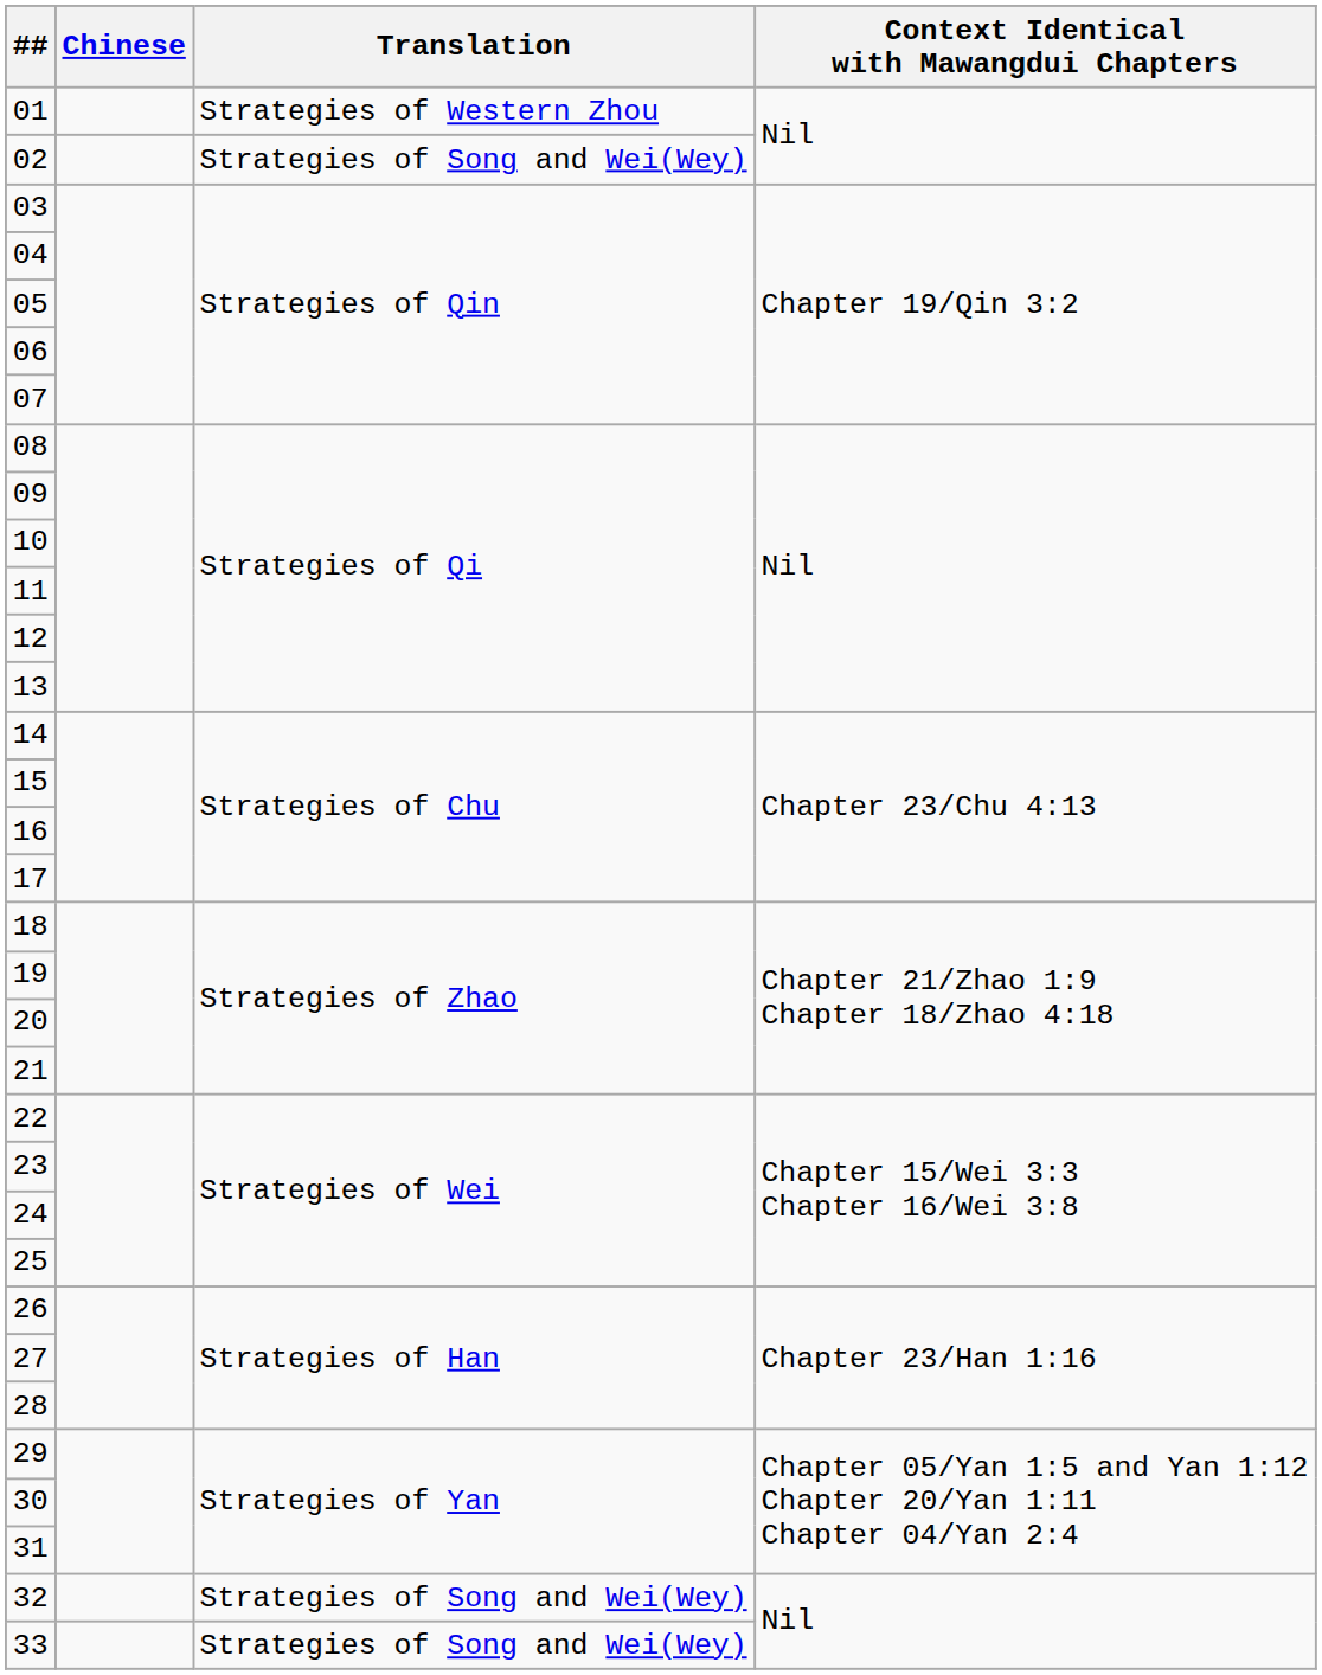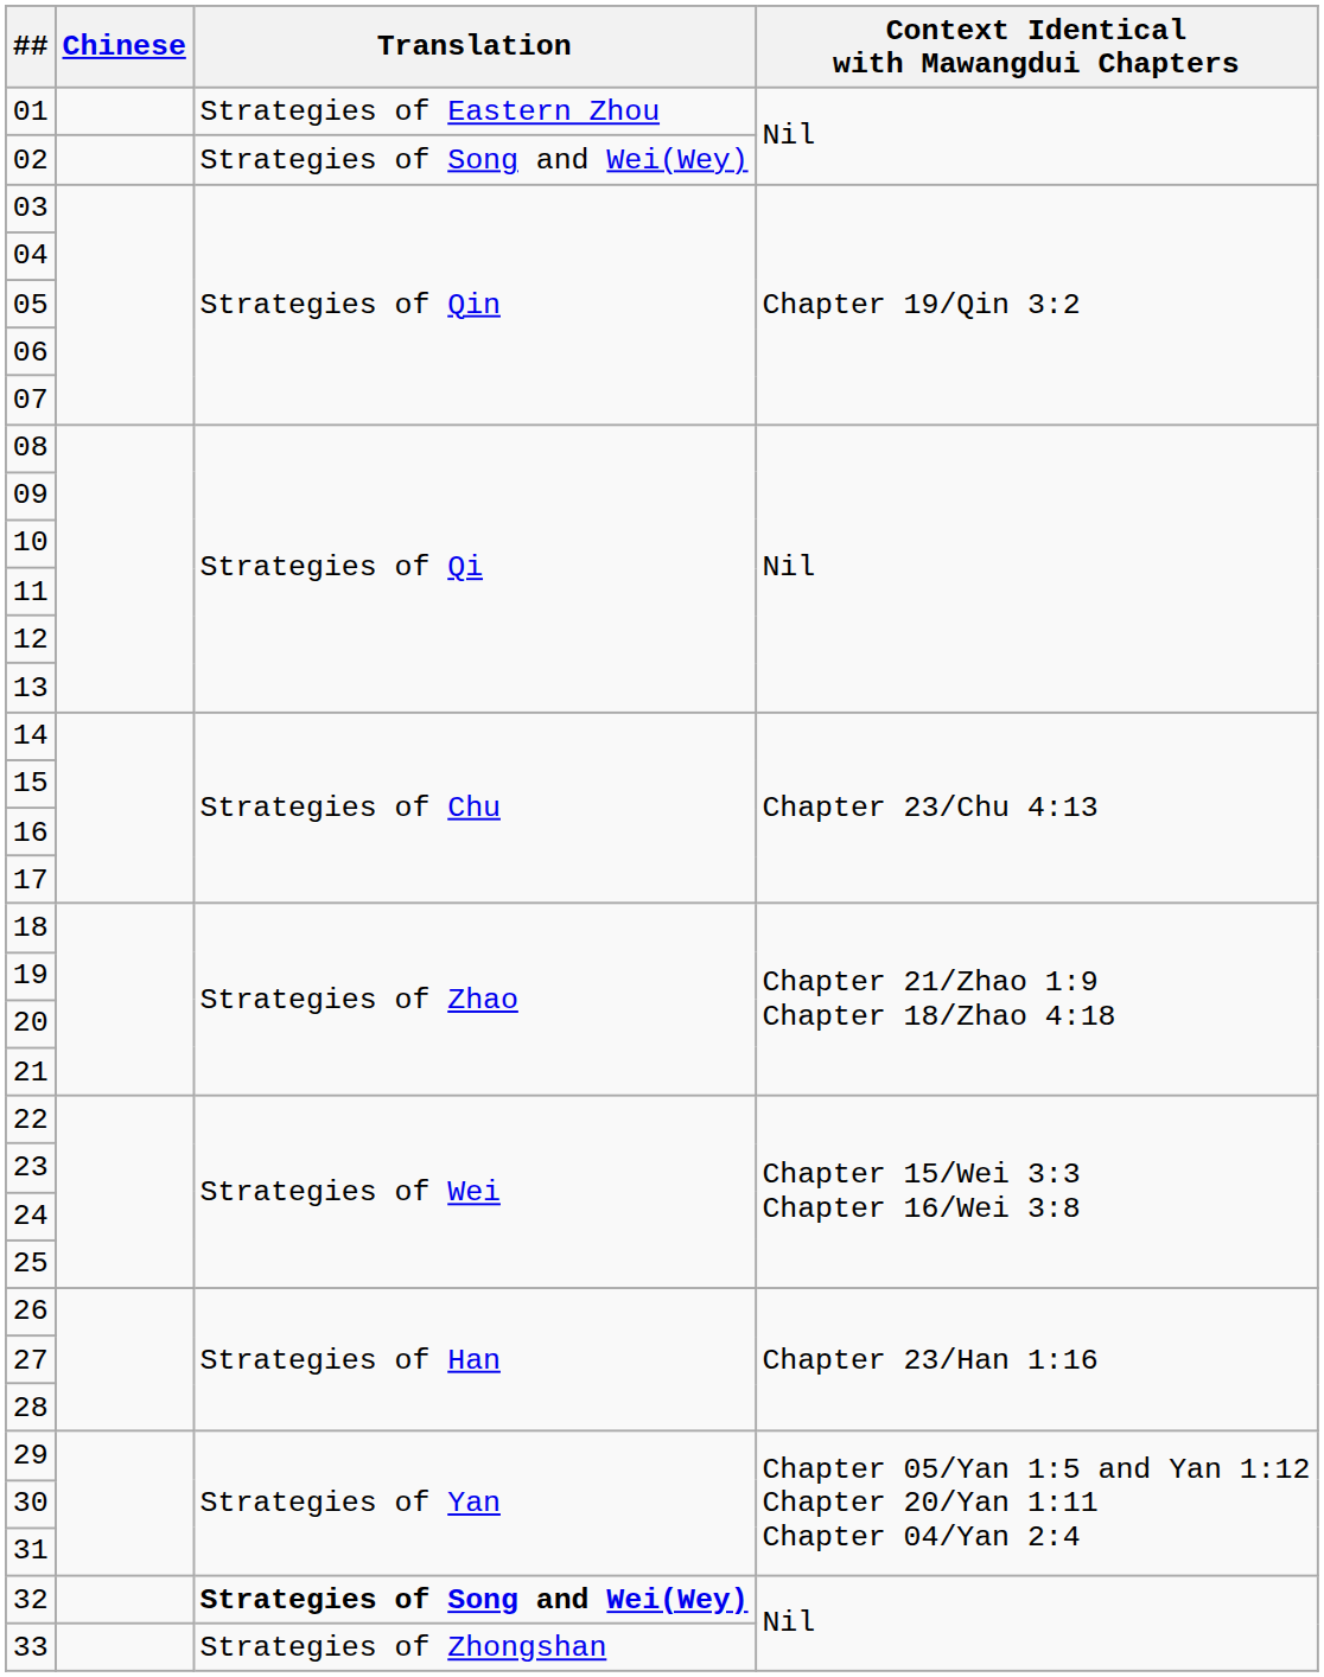01 | Translation: Strategies of Western Zhou -> Strategies of Eastern Zhou
32 | Translation: normal -> bold
33 | Translation: Strategies of Song and Wei(Wey) -> Strategies of Zhongshan
